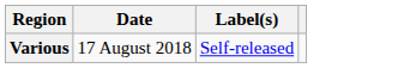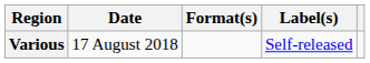+ column: Format(s)
